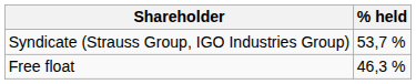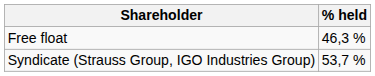rows swapped: Free float <-> Syndicate (Strauss Group, IGO Industries Group)
